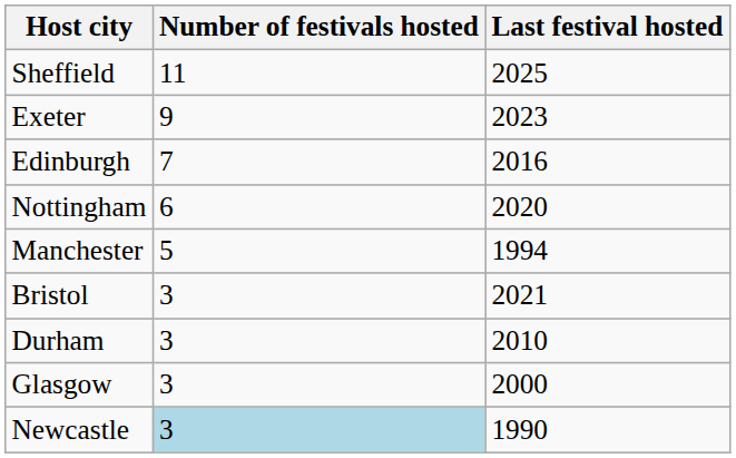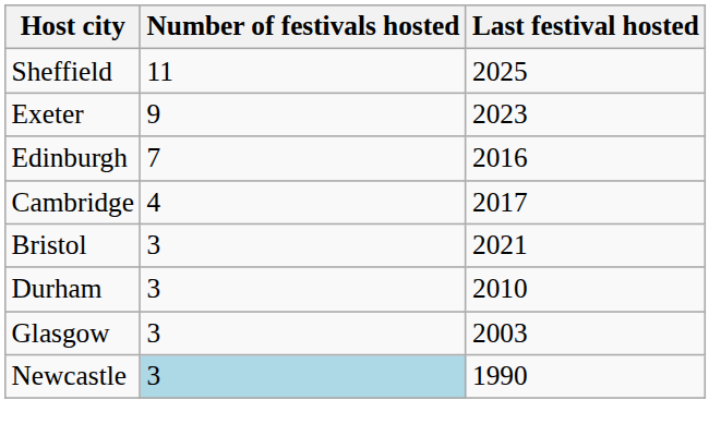- row: Nottingham | 6 | 2020
- row: Manchester | 5 | 1994
+ row: Cambridge | 4 | 2017
Glasgow | Last festival hosted: 2000 -> 2003
